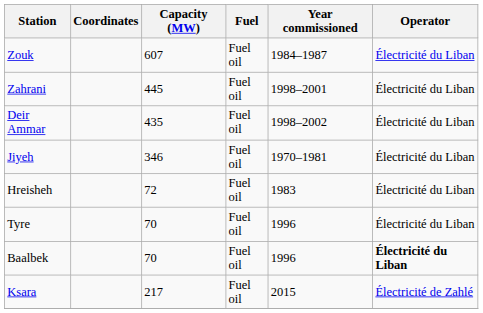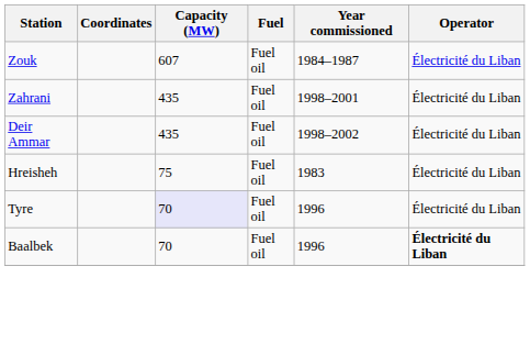Zahrani | Capacity (MW): 445 -> 435
- row: Jiyeh | 346 | Fuel oil | 1970–1981 | Électricité du Liban
Hreisheh | Capacity (MW): 72 -> 75
Tyre | Capacity (MW): no background -> lavender background
- row: Ksara | 217 | Fuel oil | 2015 | Électricité de Zahlé
